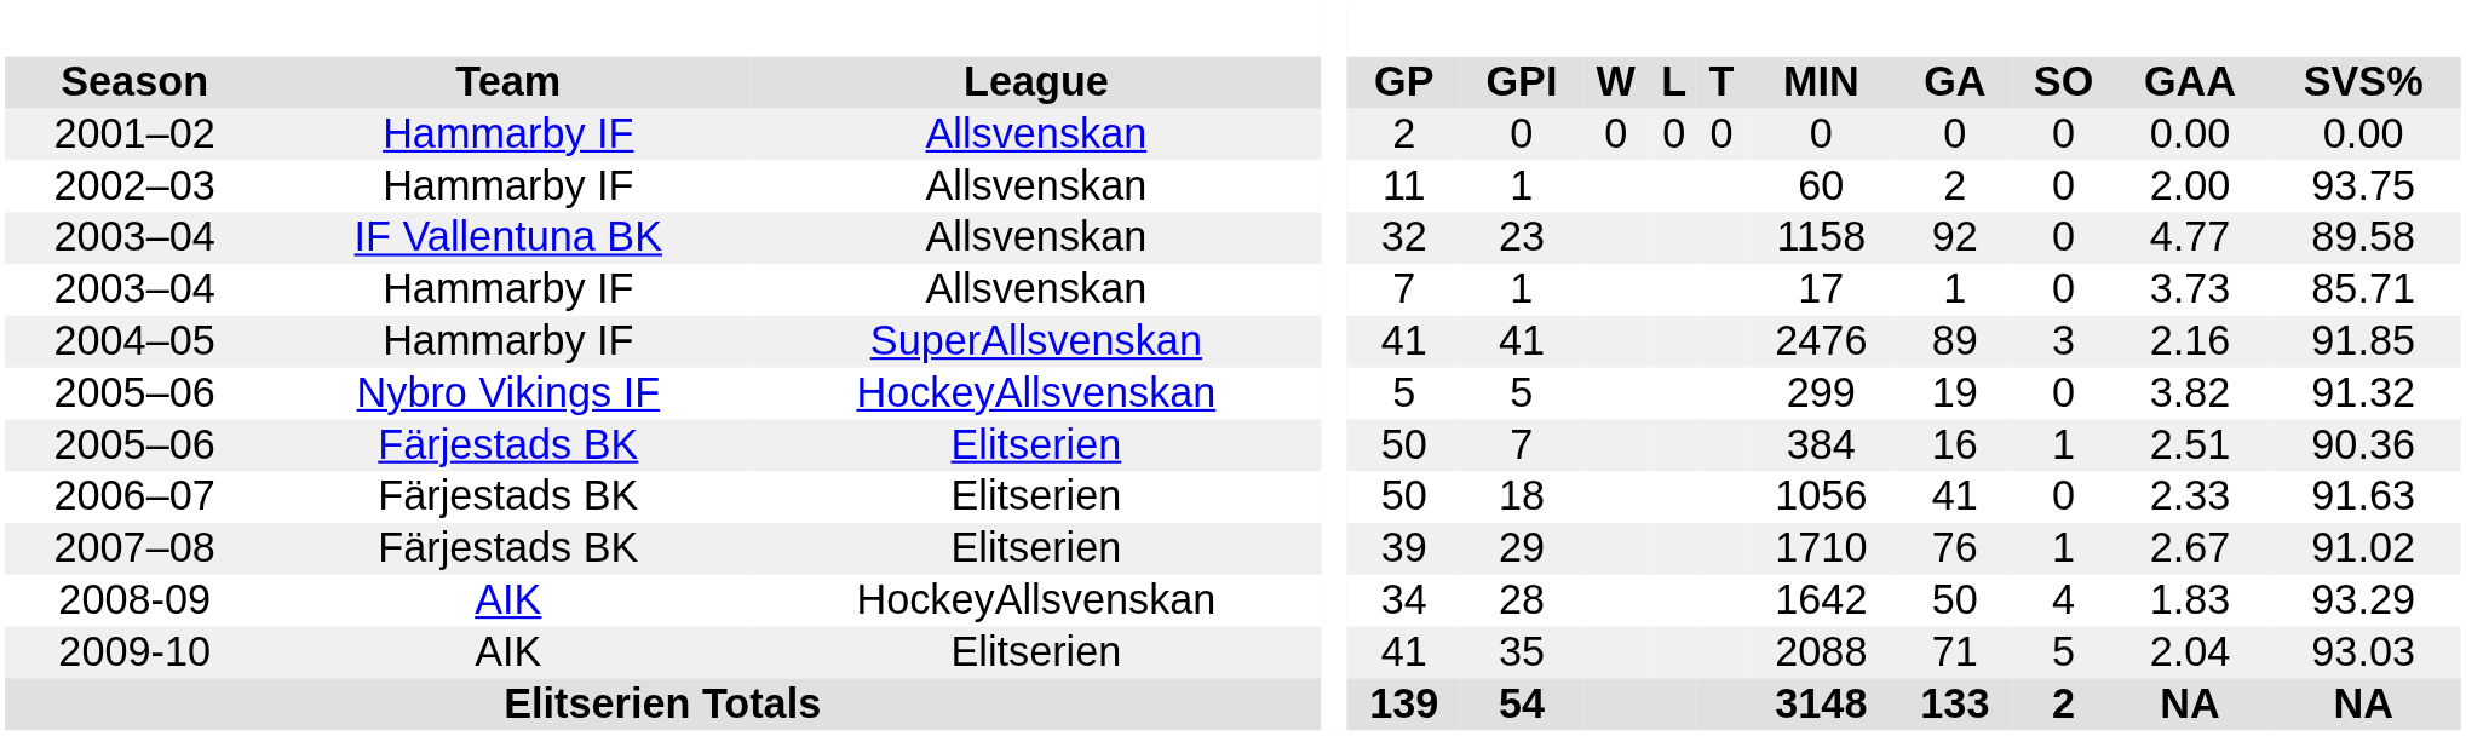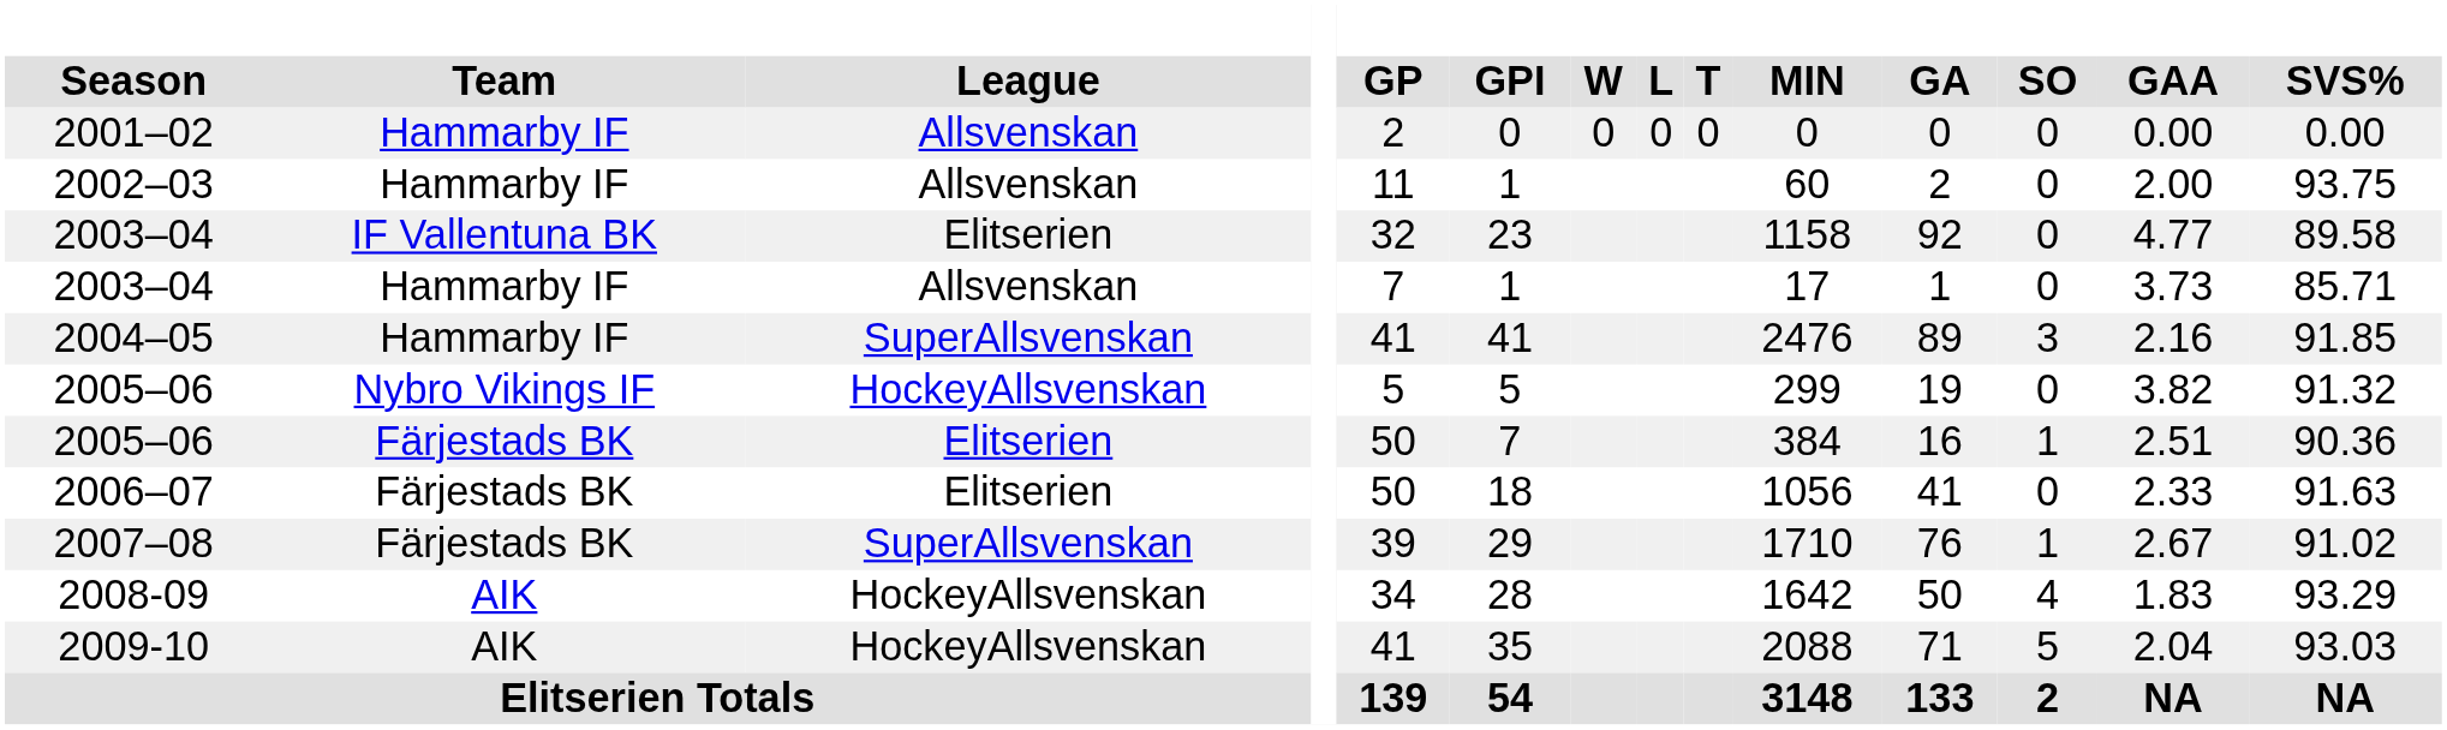2003–04 / IF Vallentuna BK | League: Allsvenskan -> Elitserien
2007–08 | League: Elitserien -> SuperAllsvenskan
2009-10 | League: Elitserien -> HockeyAllsvenskan
